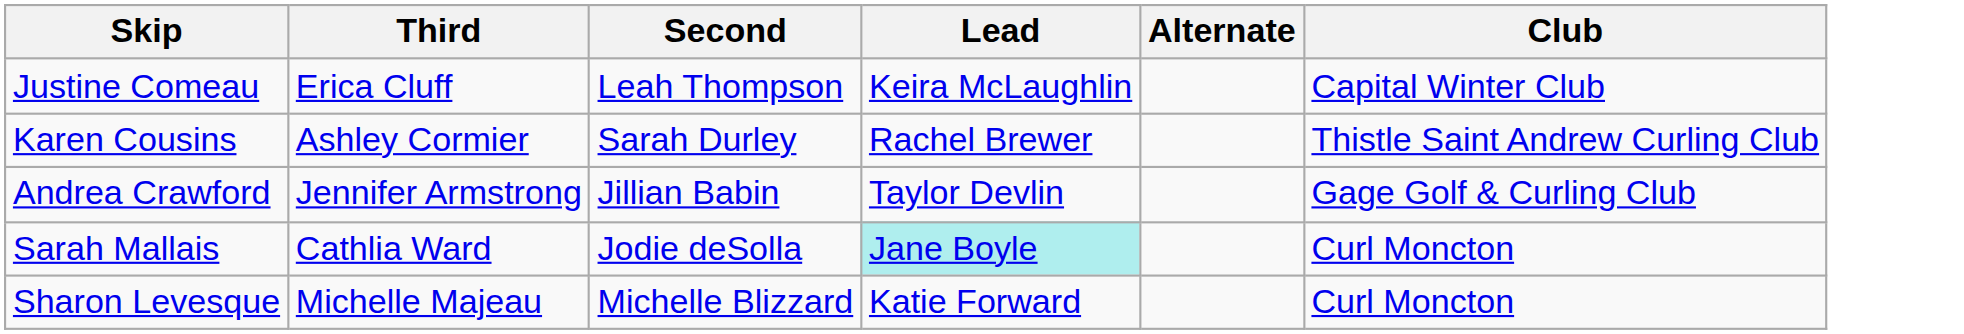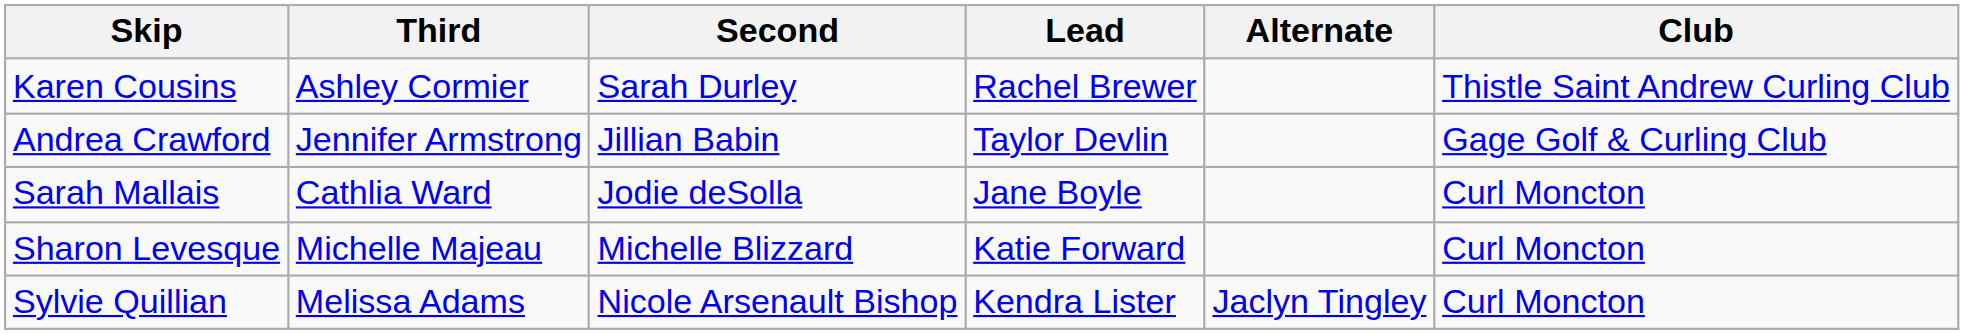- row: Justine Comeau | Erica Cluff | Leah Thompson | Keira McLaughlin | Capital Winter Club
Sarah Mallais | Lead: paleturquoise background -> no background
+ row: Sylvie Quillian | Melissa Adams | Nicole Arsenault Bishop | Kendra Lister | Jaclyn Tingley | Curl Moncton
